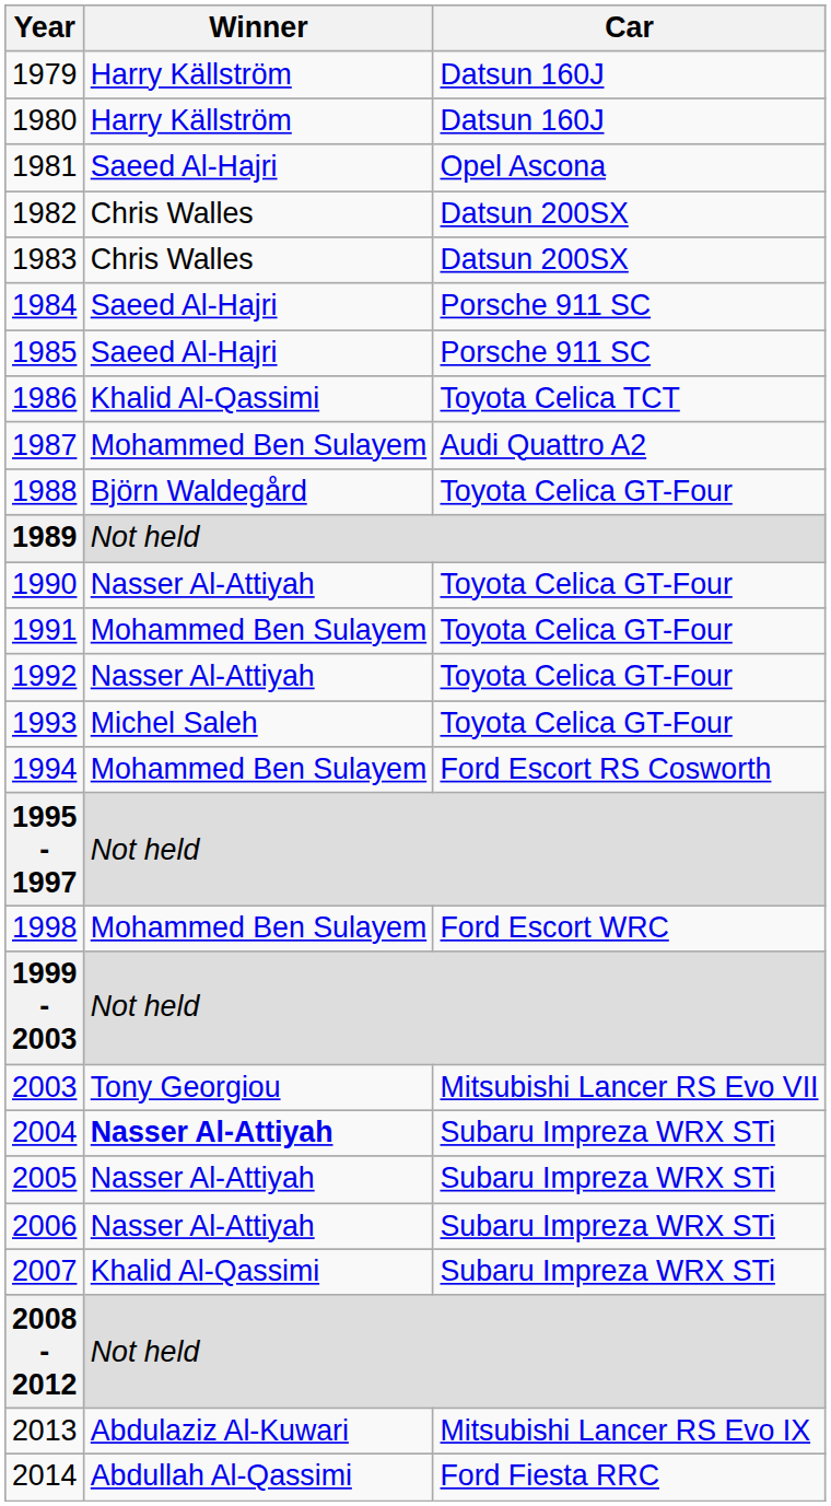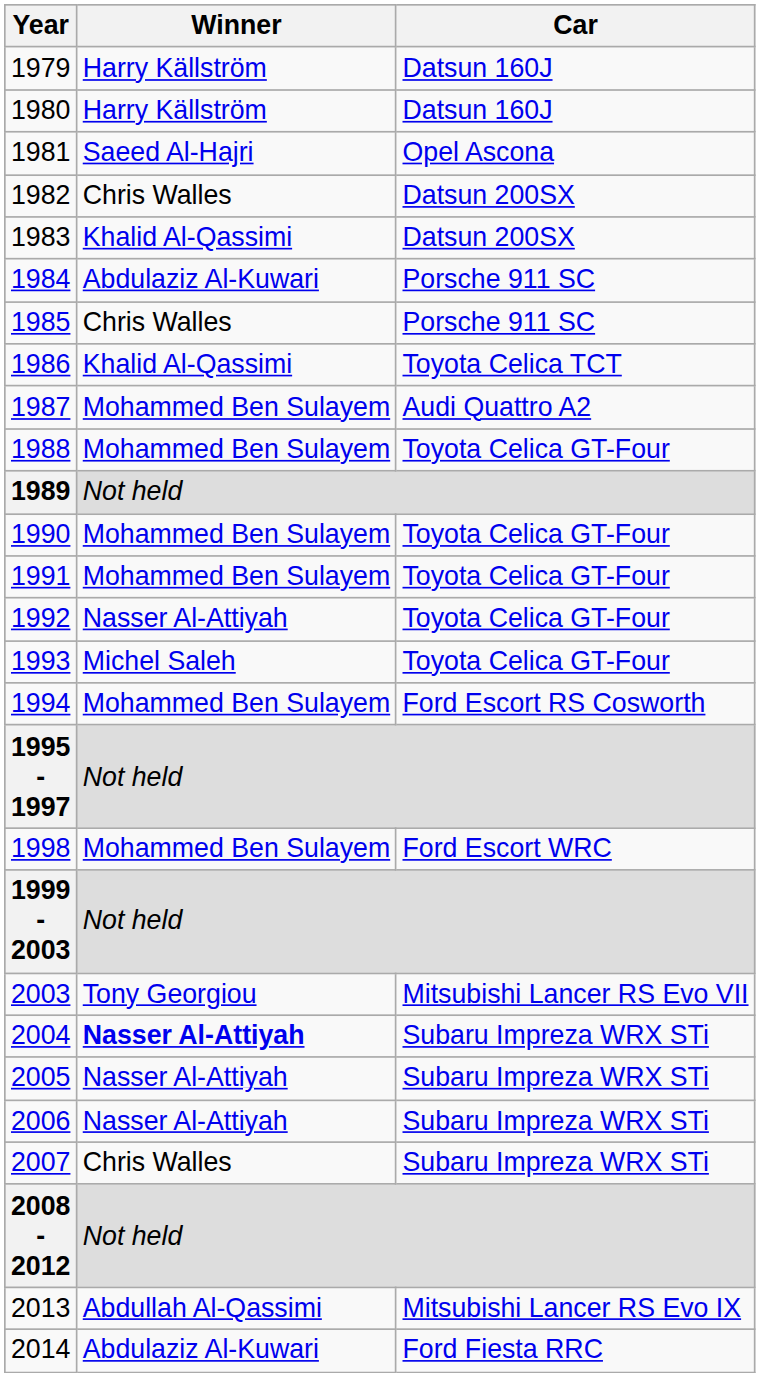1983 | Winner: Chris Walles -> Khalid Al-Qassimi
1984 | Winner: Saeed Al-Hajri -> Abdulaziz Al-Kuwari
1985 | Winner: Saeed Al-Hajri -> Chris Walles
1988 | Winner: Björn Waldegård -> Mohammed Ben Sulayem
1990 | Winner: Nasser Al-Attiyah -> Mohammed Ben Sulayem
2007 | Winner: Khalid Al-Qassimi -> Chris Walles
2013 | Winner: Abdulaziz Al-Kuwari -> Abdullah Al-Qassimi
2014 | Winner: Abdullah Al-Qassimi -> Abdulaziz Al-Kuwari
